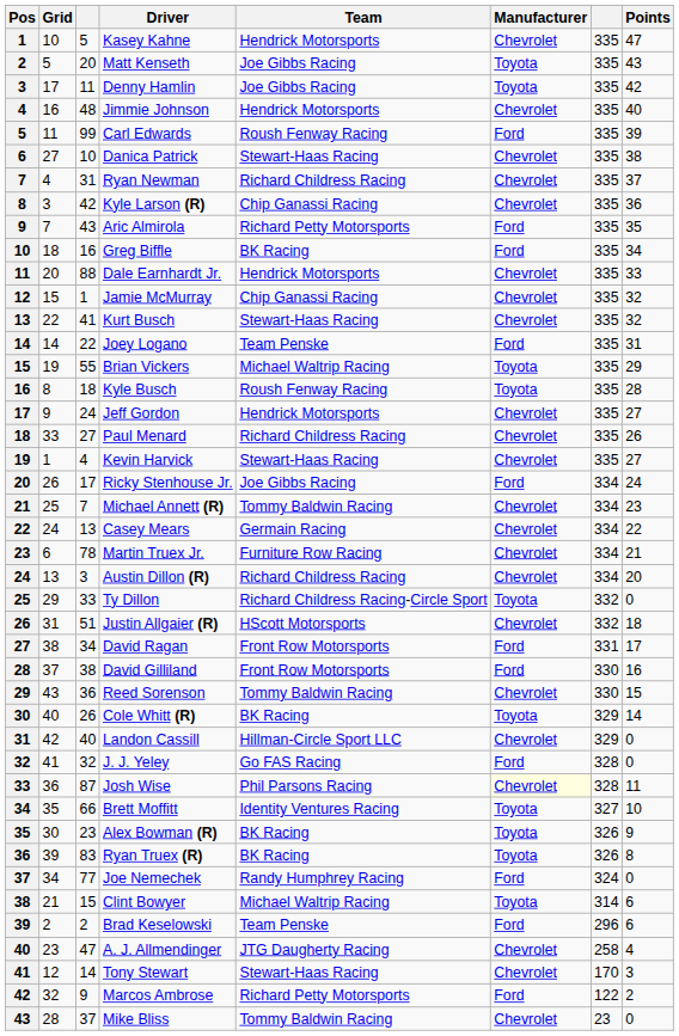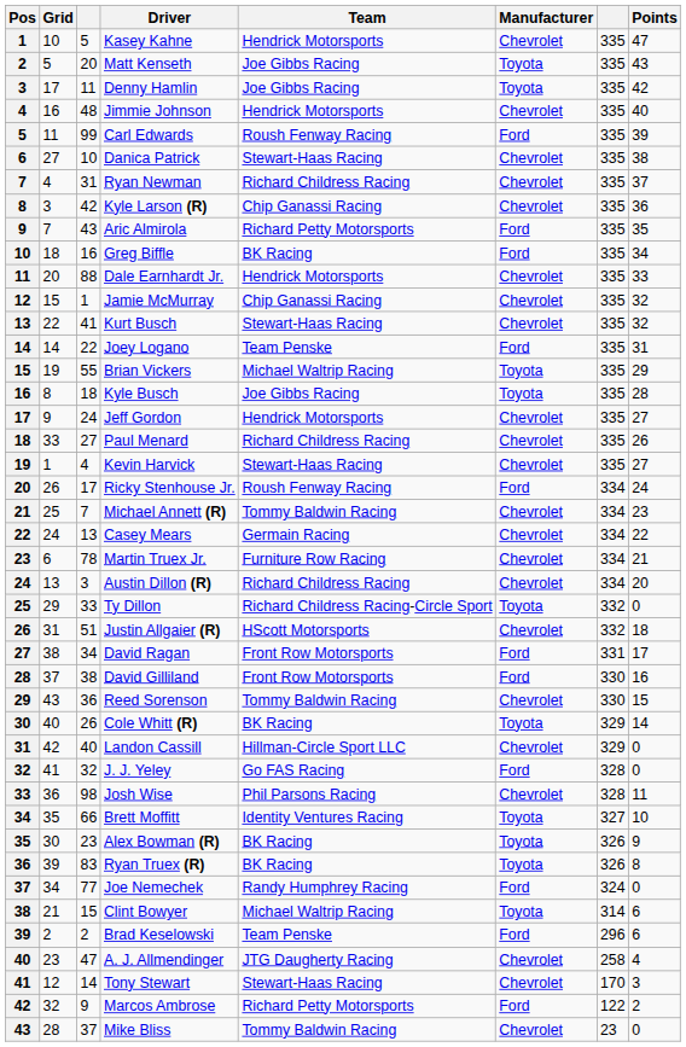Kyle Busch | Team: Roush Fenway Racing -> Joe Gibbs Racing
Ricky Stenhouse Jr. | Team: Joe Gibbs Racing -> Roush Fenway Racing
Josh Wise | column 3: 87 -> 98
Josh Wise | Manufacturer: lightyellow background -> no background
